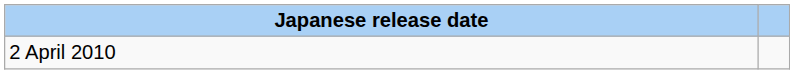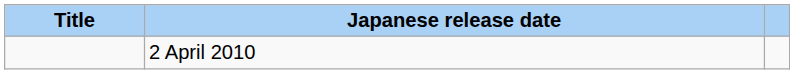+ column: Title
